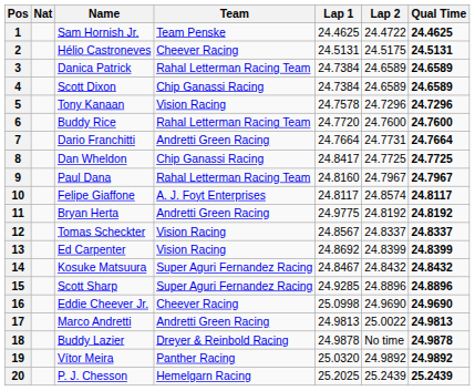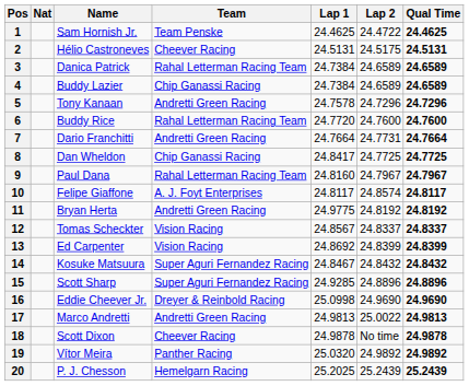4 | Name: Scott Dixon -> Buddy Lazier
5 | Team: Vision Racing -> Andretti Green Racing
16 | Team: Cheever Racing -> Dreyer & Reinbold Racing
18 | Name: Buddy Lazier -> Scott Dixon
18 | Team: Dreyer & Reinbold Racing -> Cheever Racing
